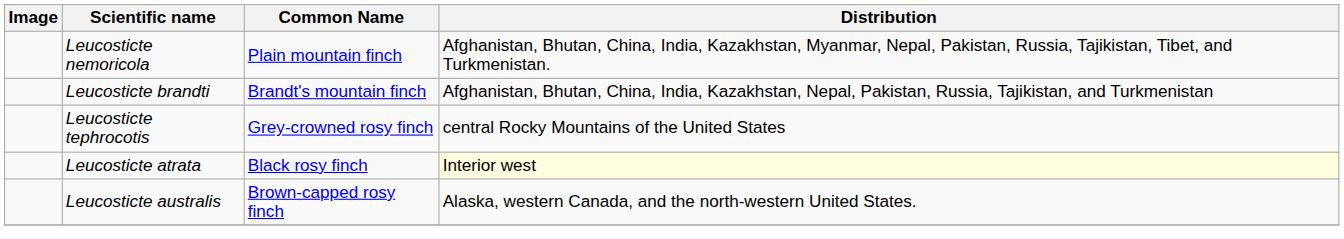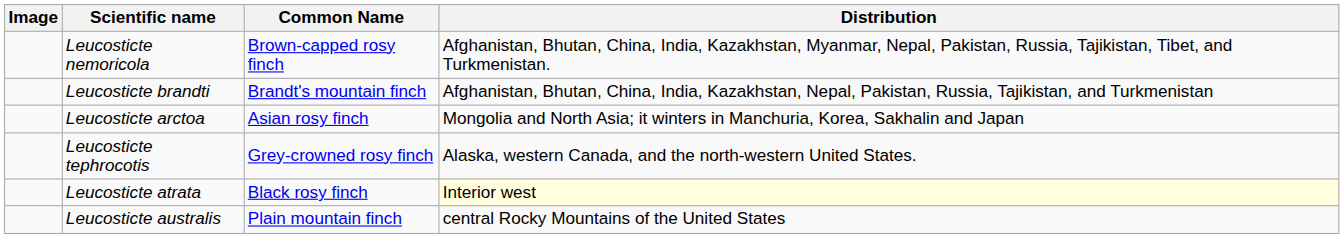Leucosticte nemoricola | Common Name: Plain mountain finch -> Brown-capped rosy finch
+ row: Leucosticte arctoa | Asian rosy finch | Mongolia and North Asia; it winters in Manchuria, Korea, Sakhalin and Japan
Leucosticte tephrocotis | Distribution: central Rocky Mountains of the United States -> Alaska, western Canada, and the north-western United States.
Leucosticte australis | Common Name: Brown-capped rosy finch -> Plain mountain finch
Leucosticte australis | Distribution: Alaska, western Canada, and the north-western United States. -> central Rocky Mountains of the United States
